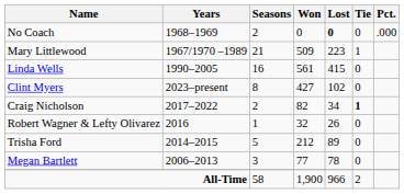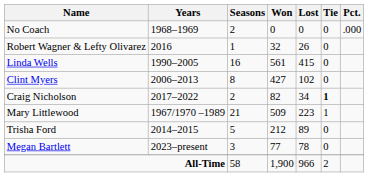No Coach | Lost: bold -> normal
rows swapped: Mary Littlewood <-> Robert Wagner & Lefty Olivarez
Clint Myers | Years: 2023–present -> 2006–2013
Megan Bartlett | Years: 2006–2013 -> 2023–present
